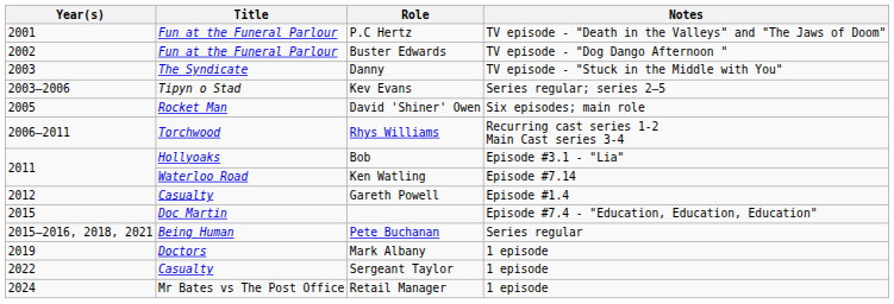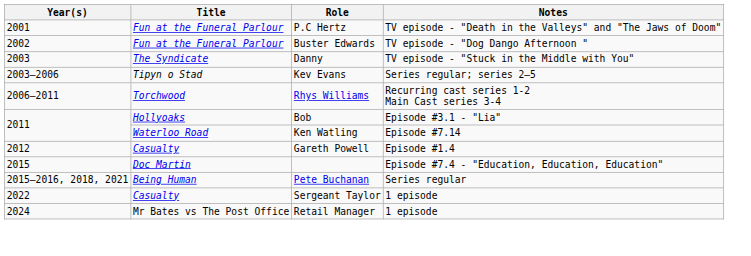- row: 2005 | Rocket Man | David 'Shiner' Owen | Six episodes; main role
- row: 2019 | Doctors | Mark Albany | 1 episode
